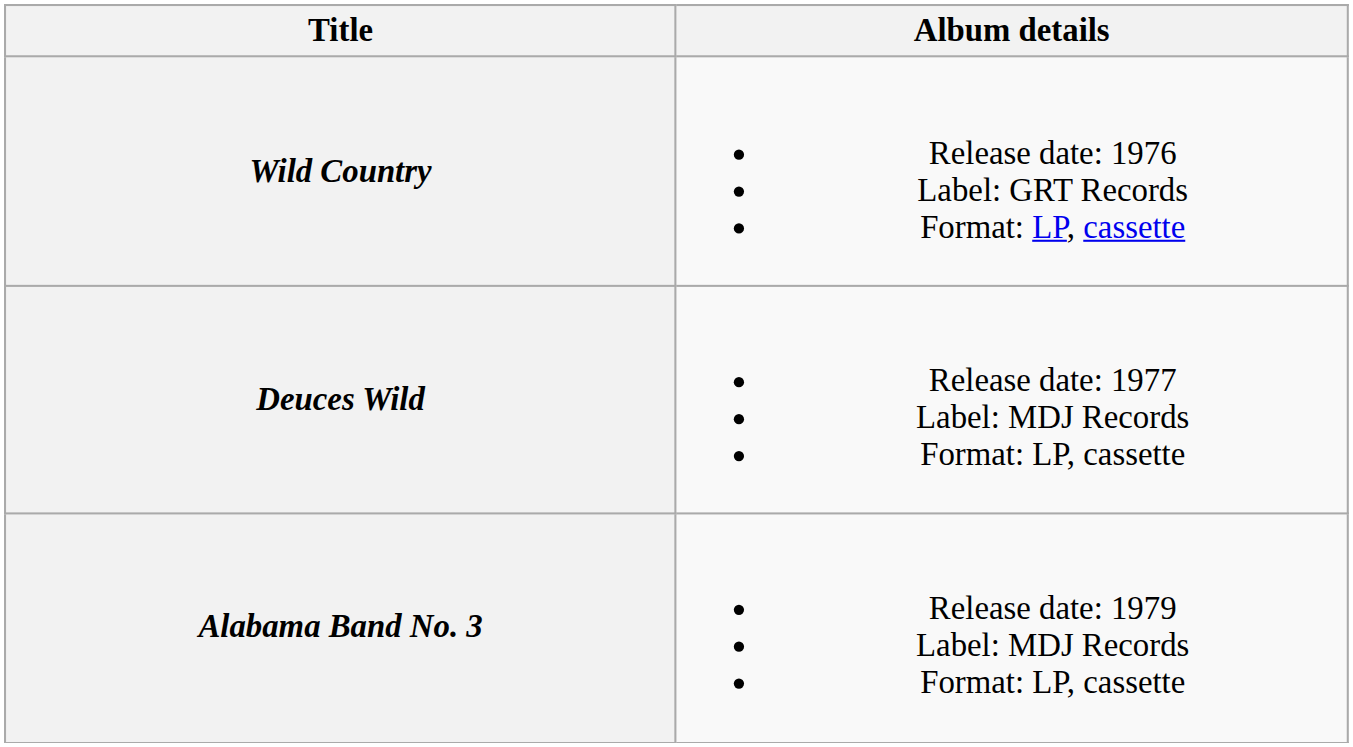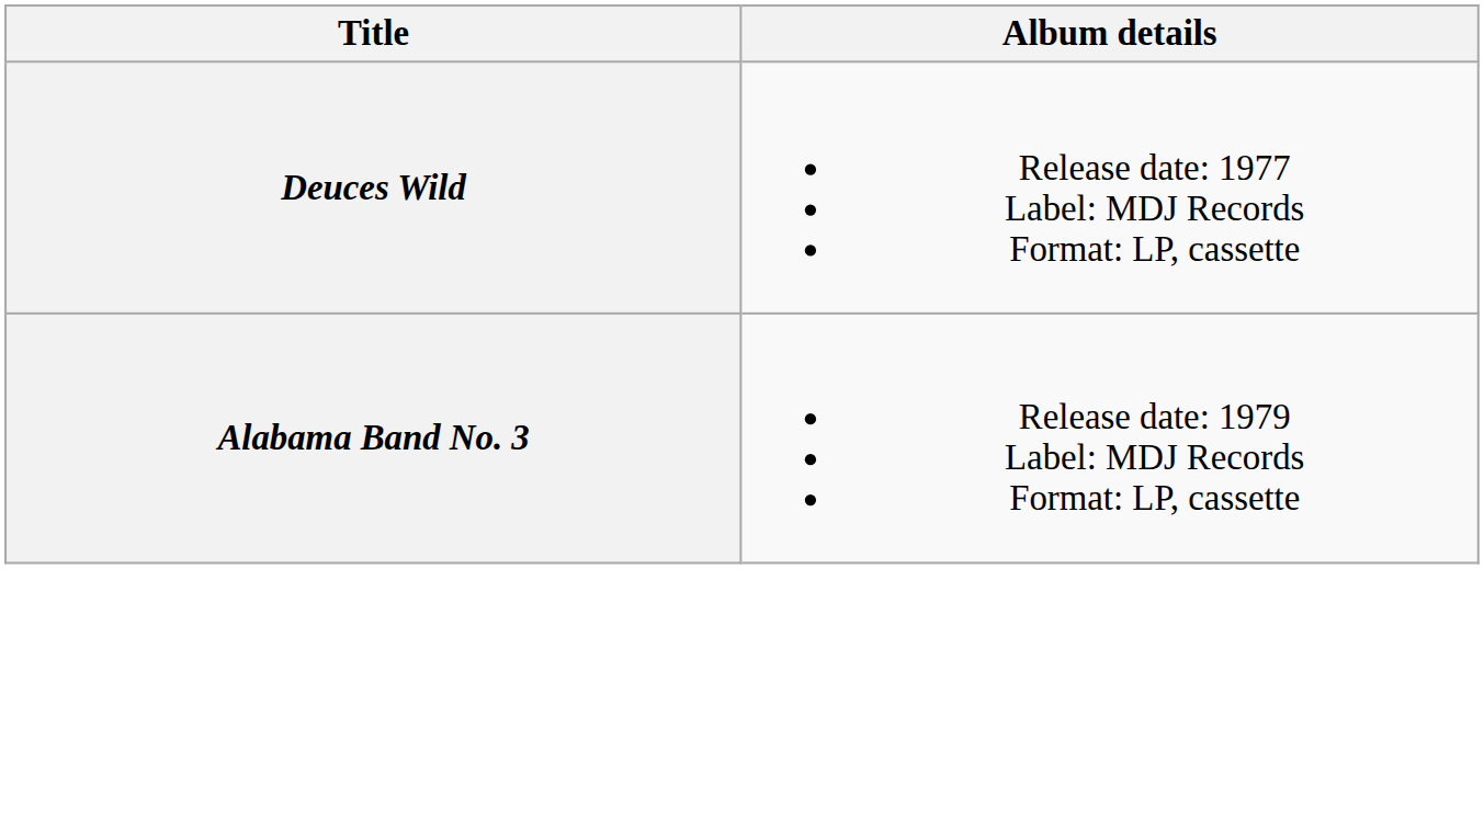- row: Wild Country | Release date: 1976 Label: GRT Records Format: LP, cassette
